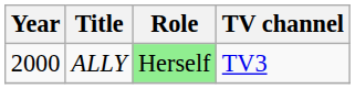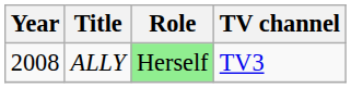ALLY | Year: 2000 -> 2008
